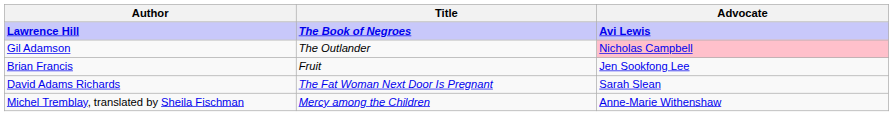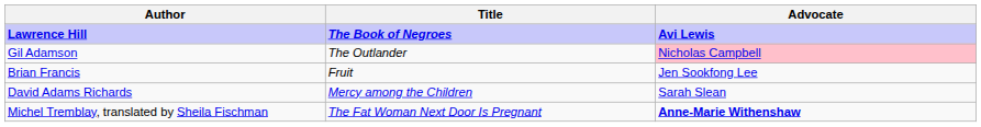David Adams Richards | Title: The Fat Woman Next Door Is Pregnant -> Mercy among the Children
Michel Tremblay, translated by Sheila Fischman | Title: Mercy among the Children -> The Fat Woman Next Door Is Pregnant
Michel Tremblay, translated by Sheila Fischman | Advocate: normal -> bold
